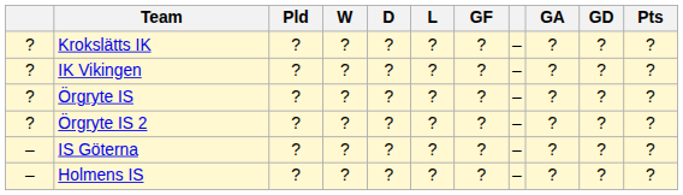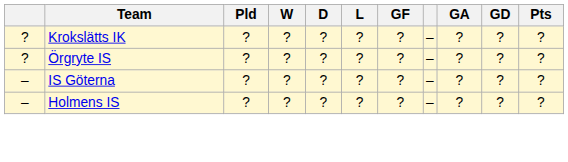- row: ? | IK Vikingen | ? | ? | ? | ? | ? | – | ? | ? | ?
- row: ? | Örgryte IS 2 | ? | ? | ? | ? | ? | – | ? | ? | ?
